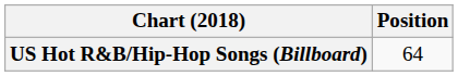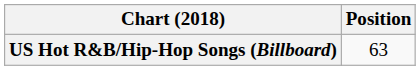US Hot R&B/Hip-Hop Songs (Billboard) | Position: 64 -> 63
